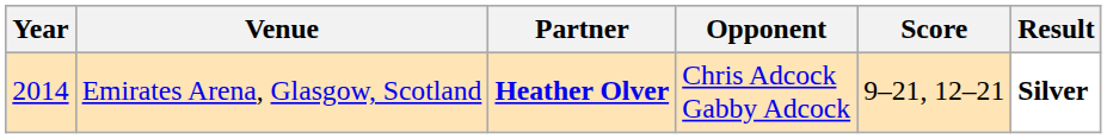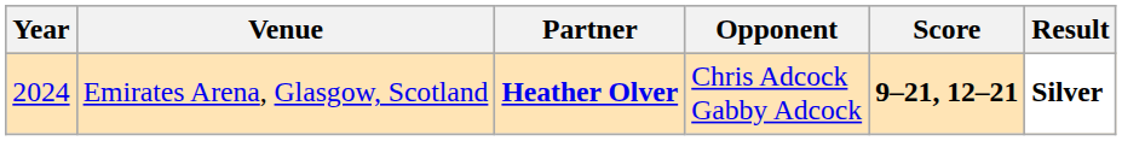Emirates Arena, Glasgow, Scotland | Year: 2014 -> 2024
Emirates Arena, Glasgow, Scotland | Score: normal -> bold
